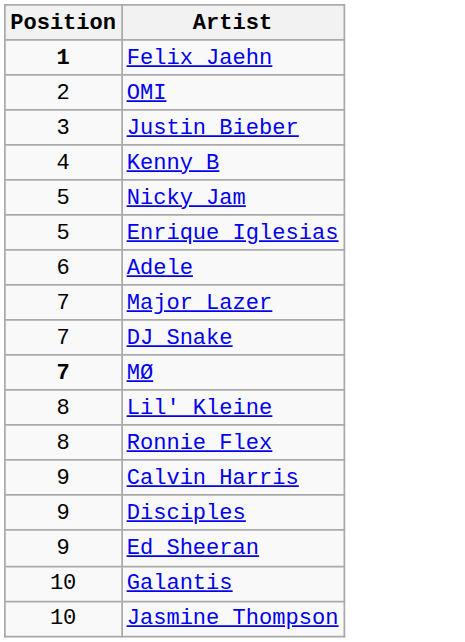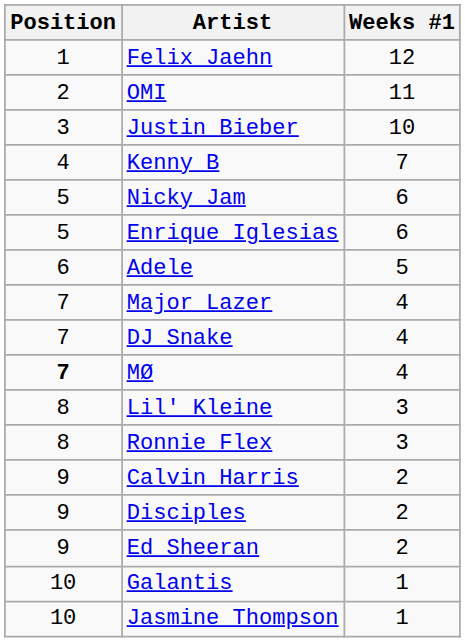+ column: Weeks #1 | 12 | 11 | 10 | 7 | 6 | 6 | 5 | 4 | 4 | 4 | 3 | 3 | 2 | 2 | 2 | 1 | 1
Felix Jaehn | Position: bold -> normal
